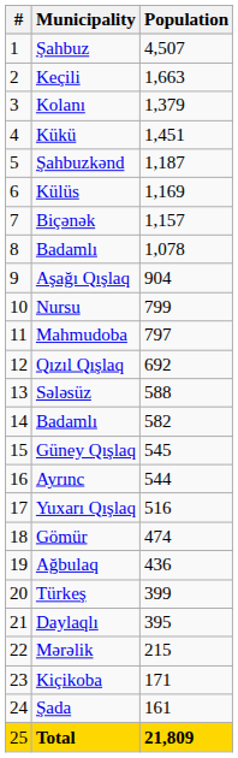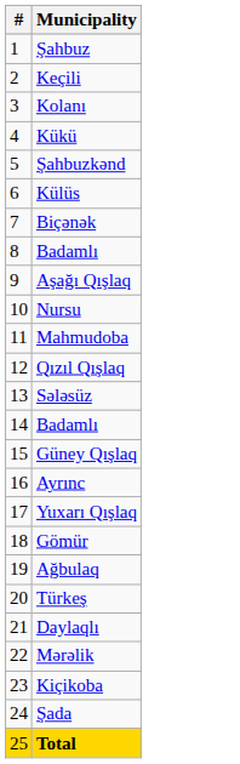- column: Population | 4,507 | 1,663 | 1,379 | 1,451 | 1,187 | 1,169 | 1,157 | 1,078 | 904 | 799 | 797 | 692 | 588 | 582 | 545 | 544 | 516 | 474 | 436 | 399 | 395 | 215 | 171 | 161 | 21,809
